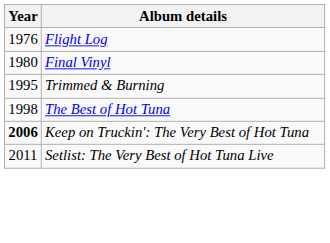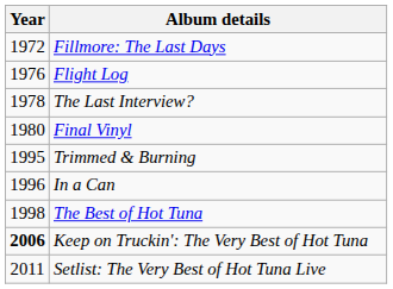+ row: 1972 | Fillmore: The Last Days
+ row: 1978 | The Last Interview?
+ row: 1996 | In a Can
